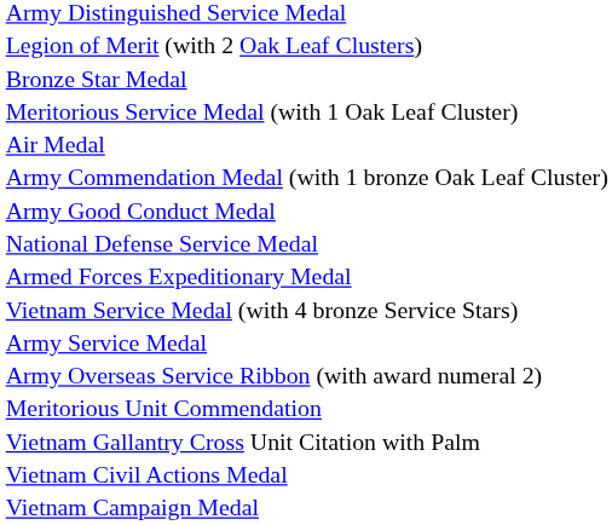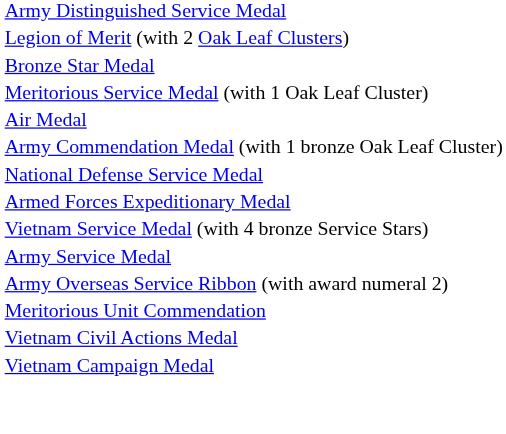- row: Army Good Conduct Medal
- row: Vietnam Gallantry Cross Unit Citation with Palm
